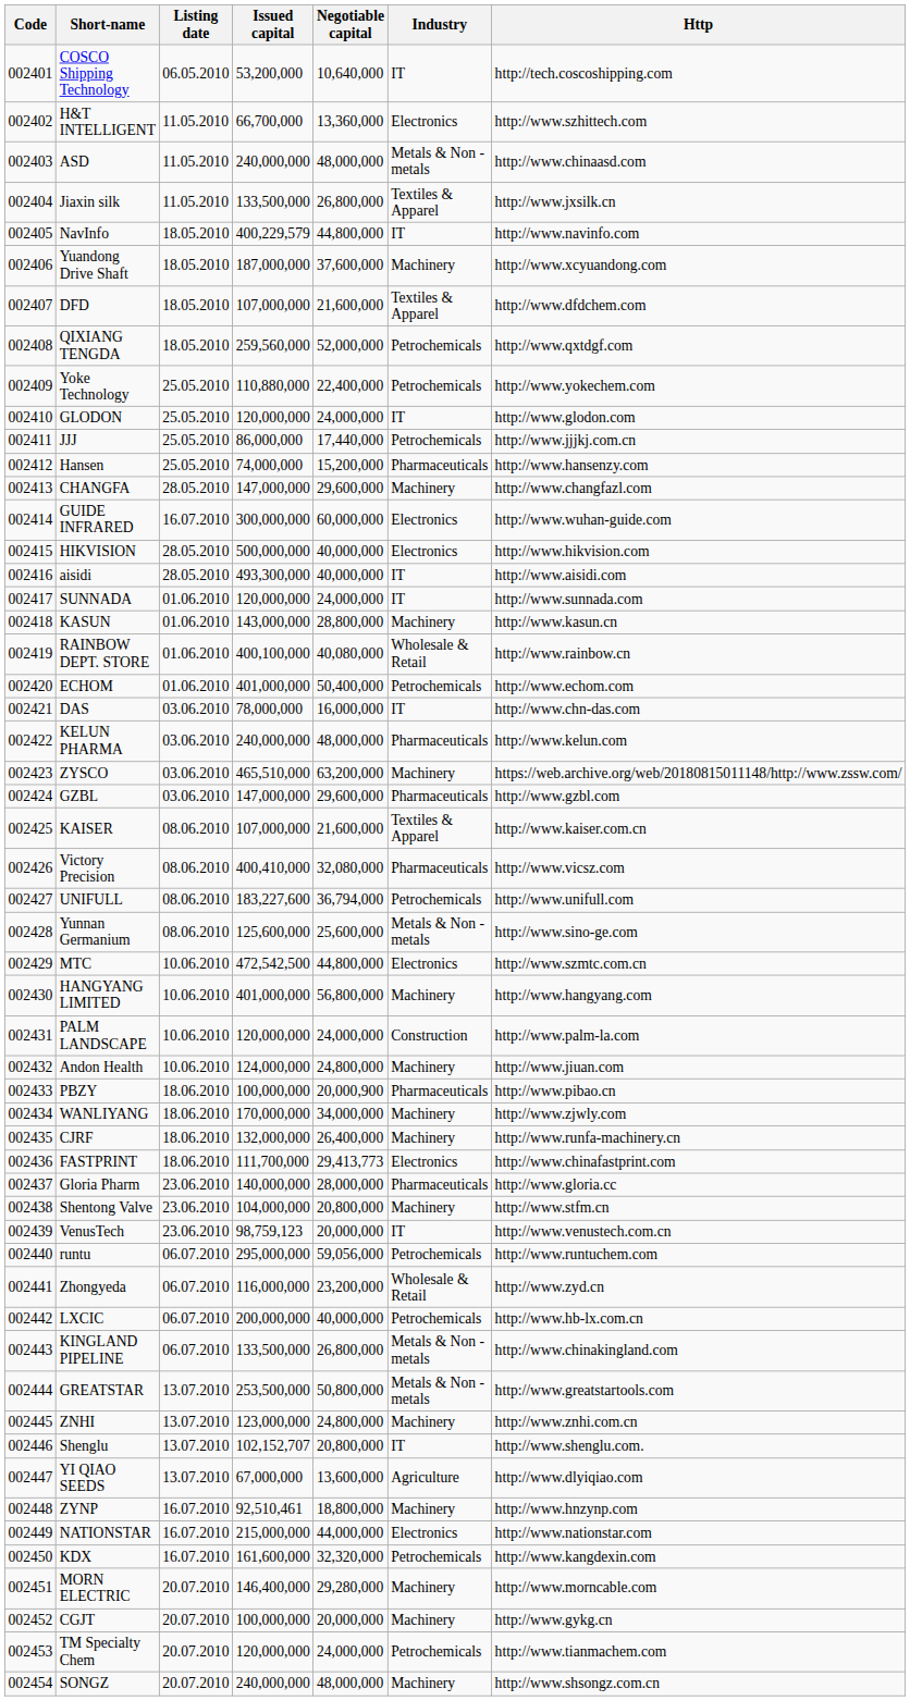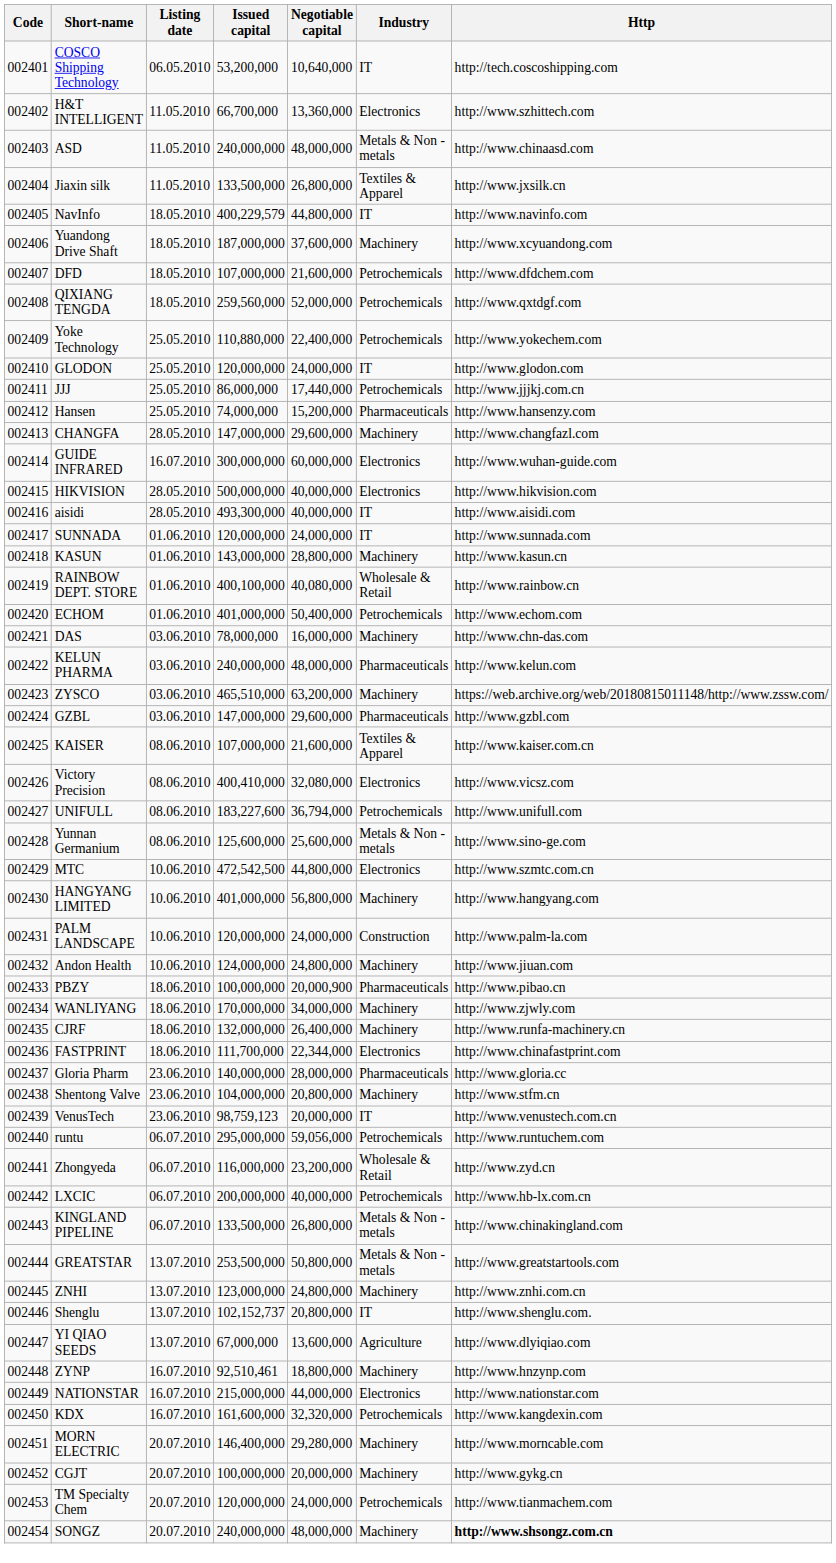DFD | Industry: Textiles & Apparel -> Petrochemicals
DAS | Industry: IT -> Machinery
Victory Precision | Industry: Pharmaceuticals -> Electronics
FASTPRINT | Negotiable capital: 29,413,773 -> 22,344,000
Shenglu | Issued capital: 102,152,707 -> 102,152,737
SONGZ | Http: normal -> bold
